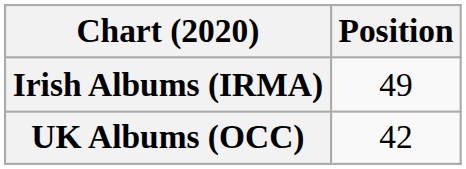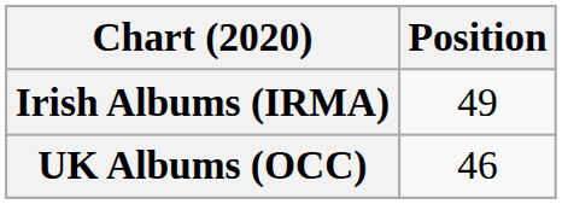UK Albums (OCC) | Position: 42 -> 46
